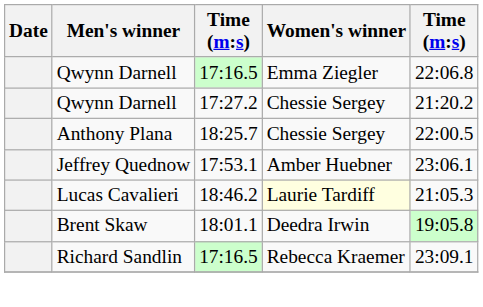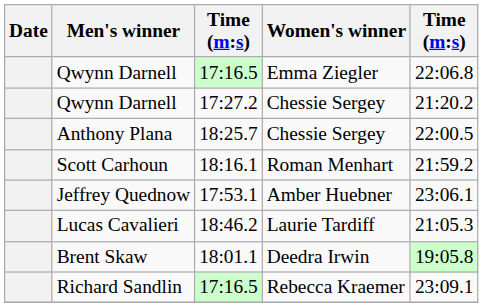+ row: Scott Carhoun | 18:16.1 | Roman Menhart | 21:59.2
Lucas Cavalieri | Women's winner: lightyellow background -> no background
